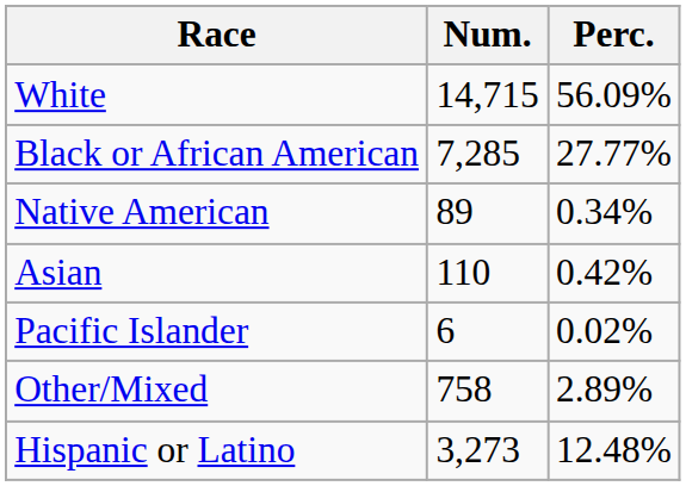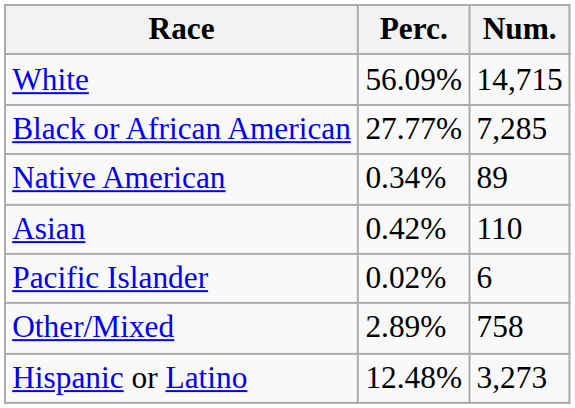columns swapped: Num. <-> Perc.
